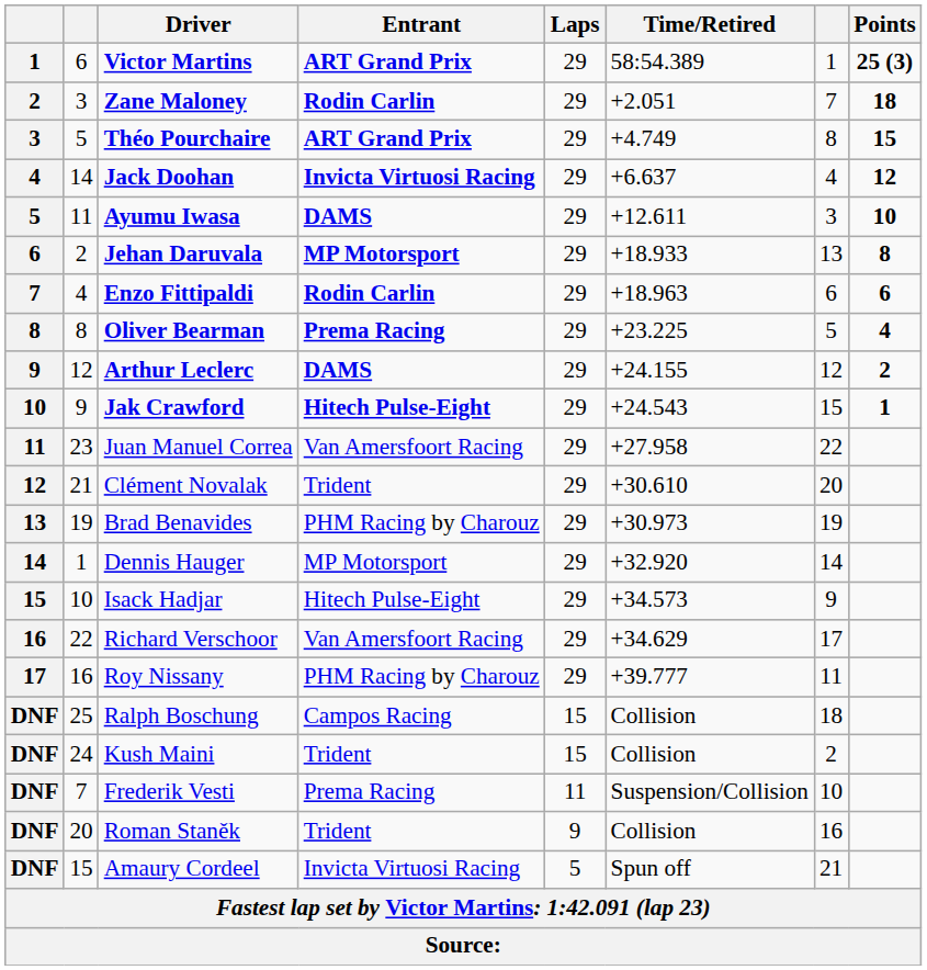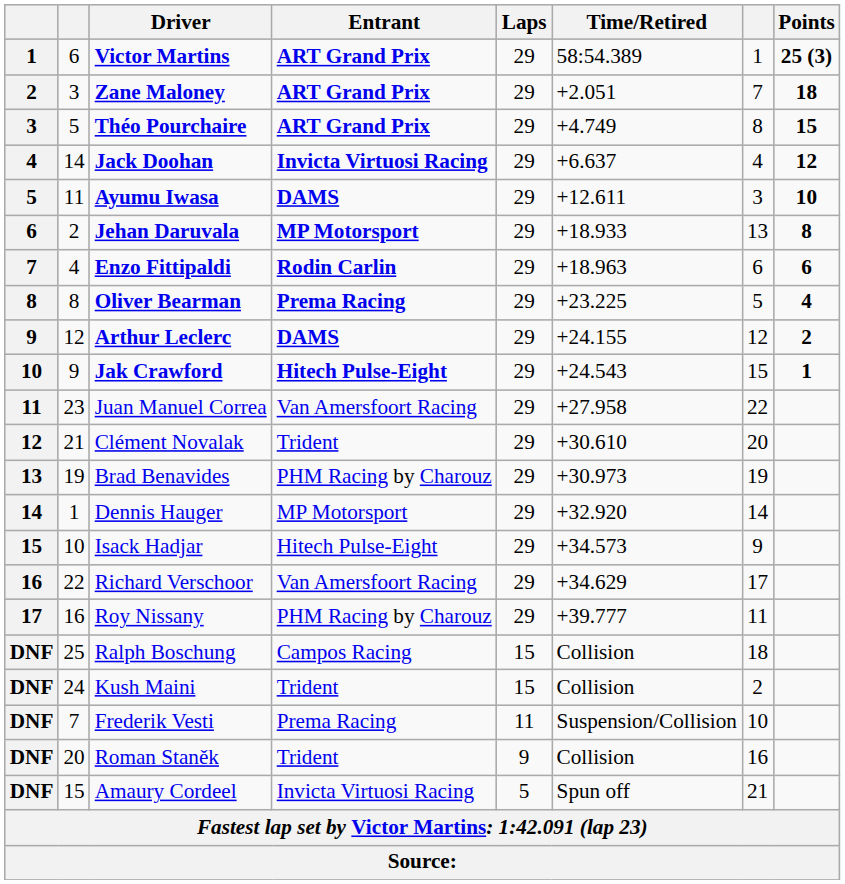Zane Maloney | Entrant: Rodin Carlin -> ART Grand Prix
